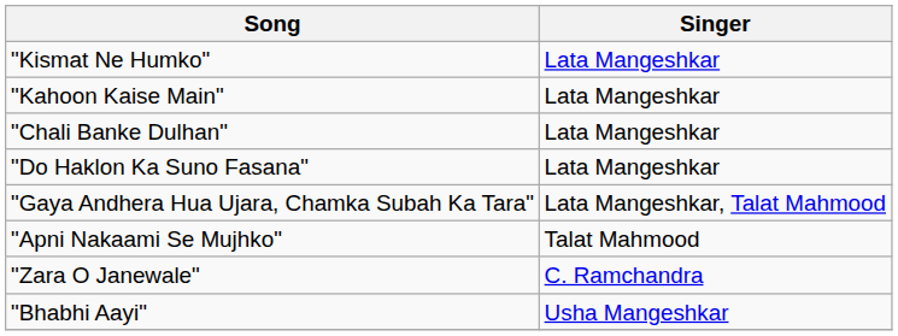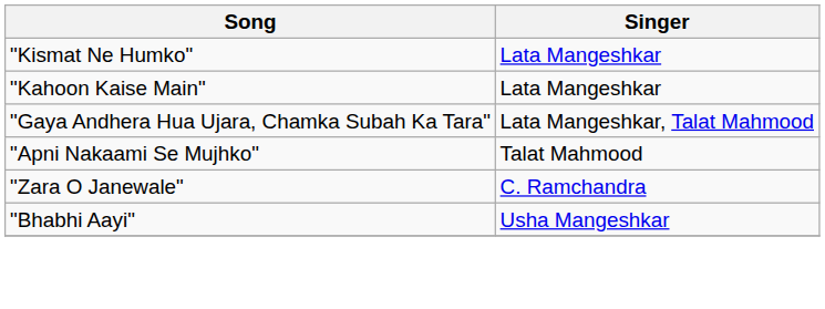- row: "Chali Banke Dulhan" | Lata Mangeshkar
- row: "Do Haklon Ka Suno Fasana" | Lata Mangeshkar
